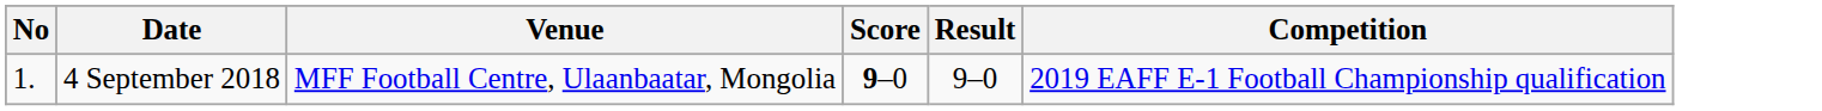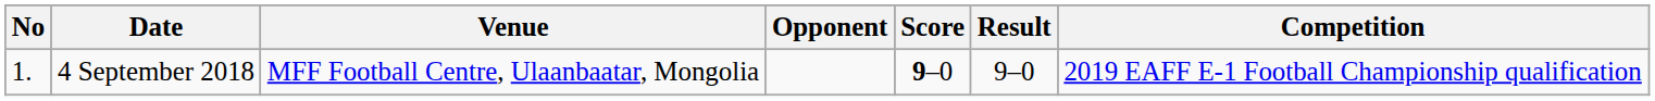+ column: Opponent
